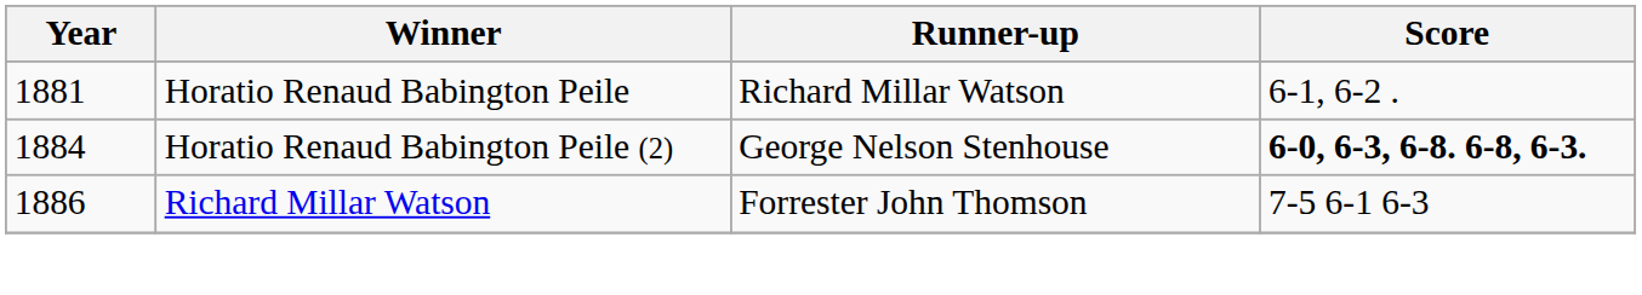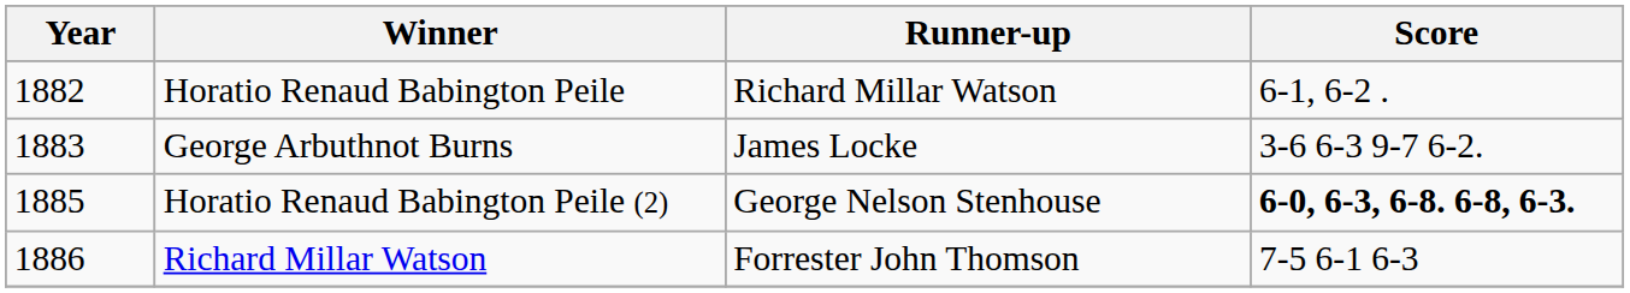Horatio Renaud Babington Peile | Year: 1881 -> 1882
+ row: 1883 | George Arbuthnot Burns | James Locke | 3-6 6-3 9-7 6-2.
Horatio Renaud Babington Peile (2) | Year: 1884 -> 1885
